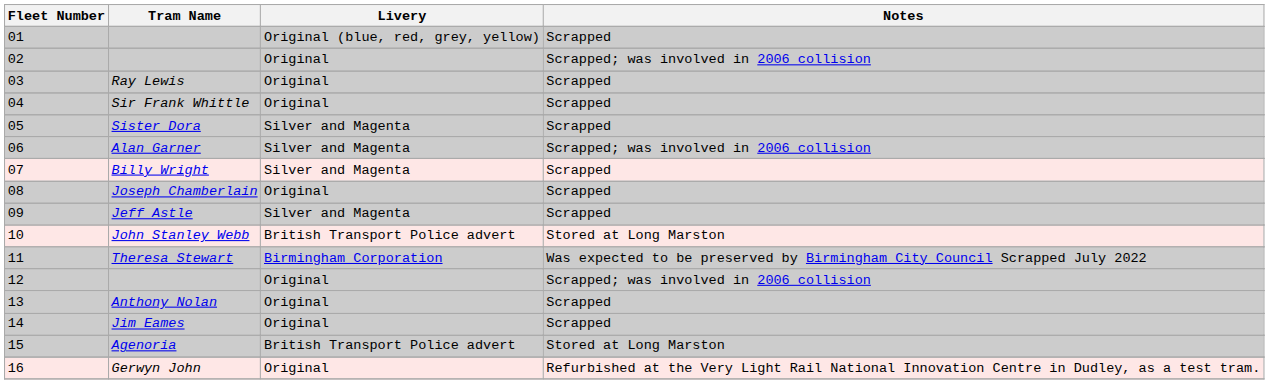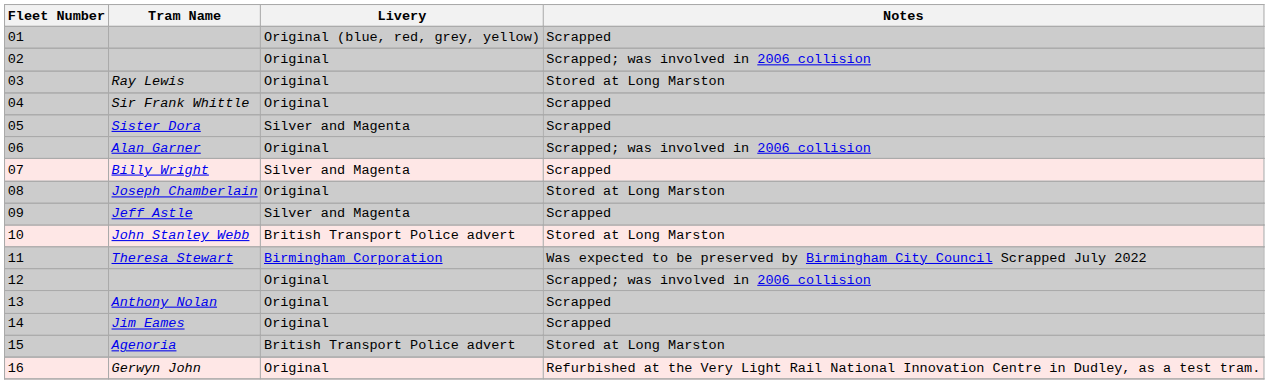03 | Notes: Scrapped -> Stored at Long Marston
06 | Livery: Silver and Magenta -> Original
08 | Notes: Scrapped -> Stored at Long Marston
